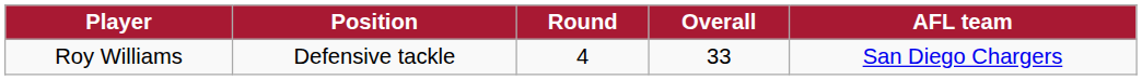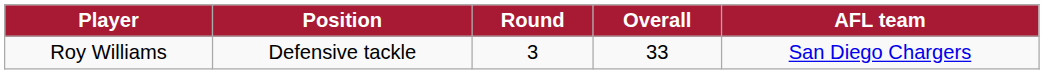Roy Williams | Round: 4 -> 3
